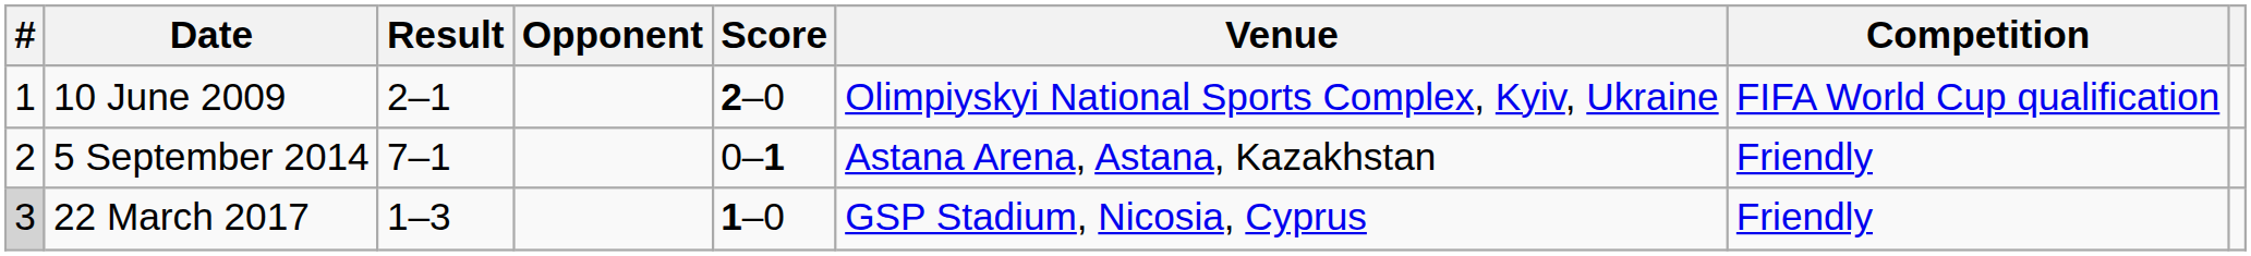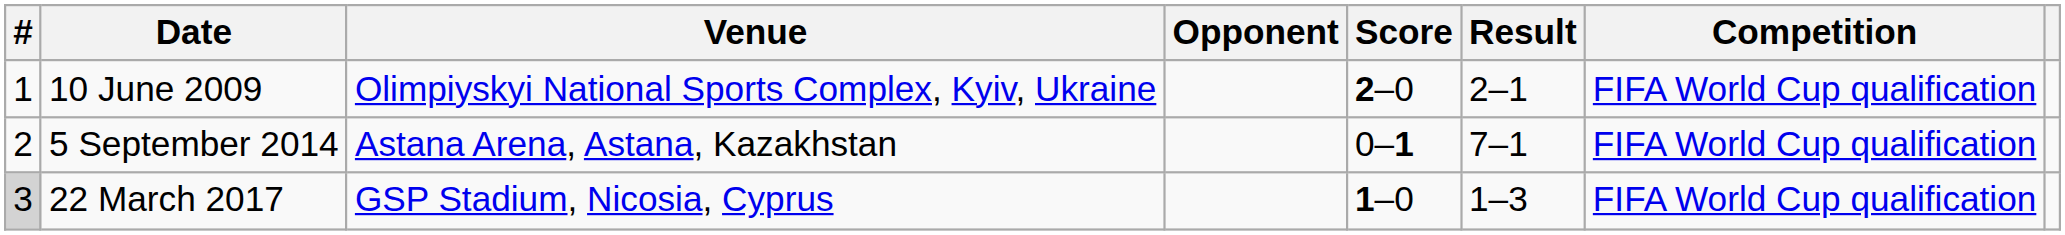columns swapped: Venue <-> Result
5 September 2014 | Competition: Friendly -> FIFA World Cup qualification
22 March 2017 | Competition: Friendly -> FIFA World Cup qualification
